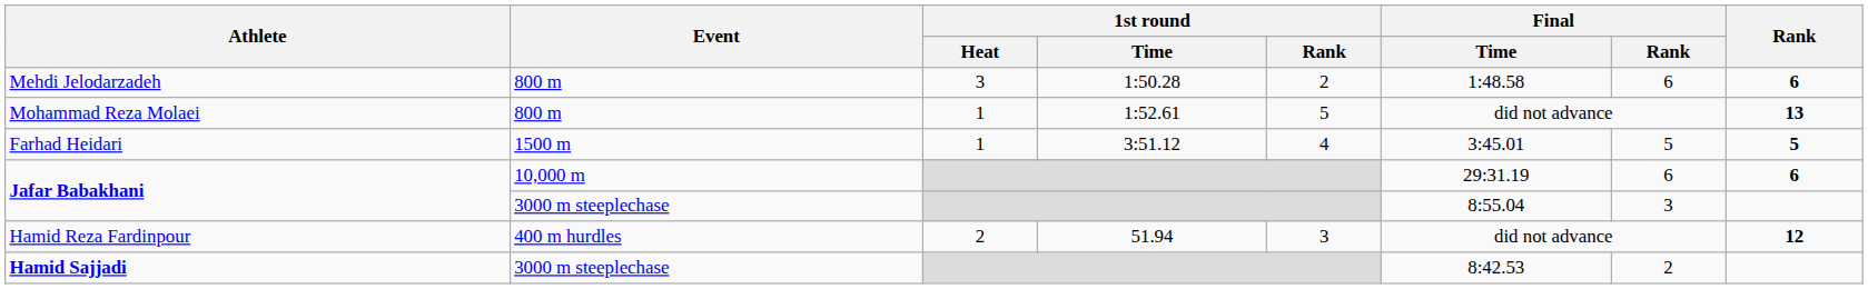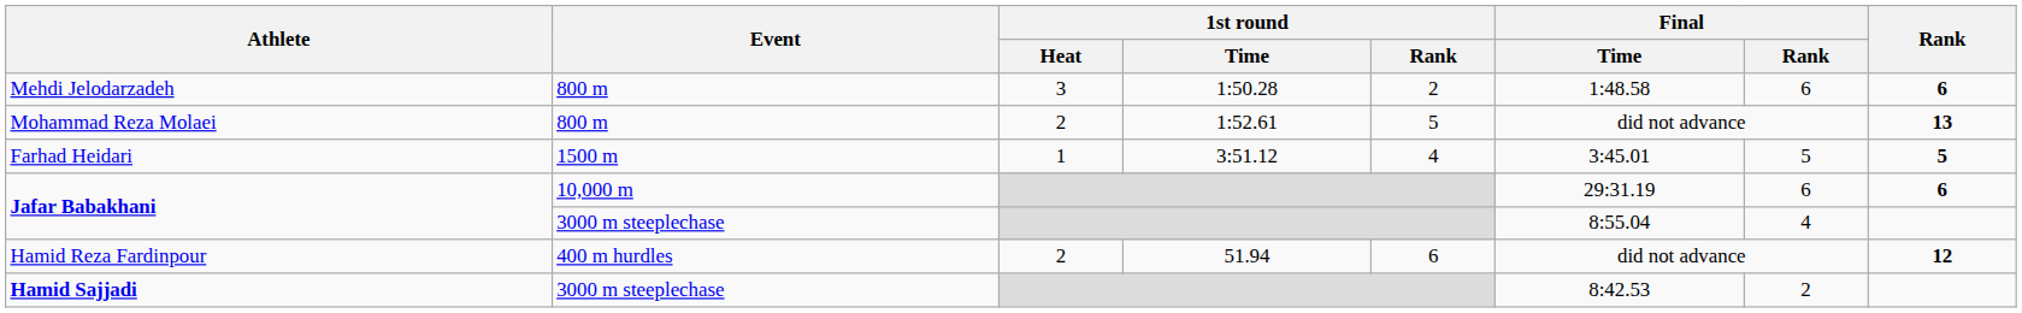Mohammad Reza Molaei | 1st round / Heat: 1 -> 2
Jafar Babakhani / 3000 m steeplechase | Final / Rank: 3 -> 4
Hamid Reza Fardinpour | 1st round / Rank: 3 -> 6
